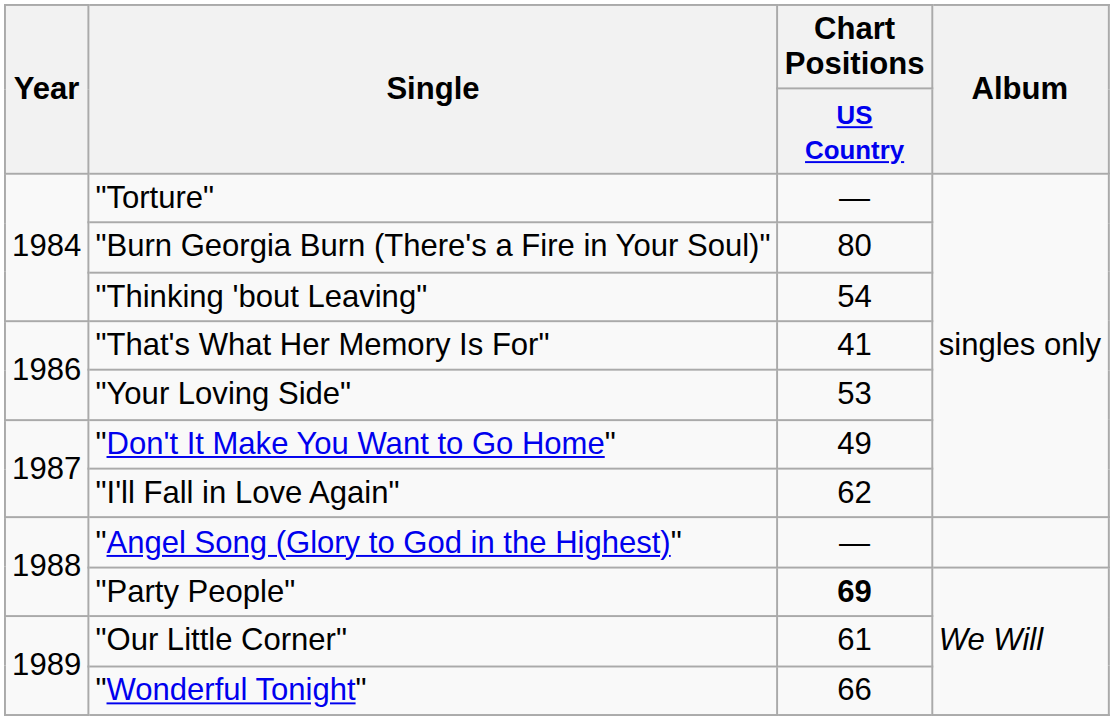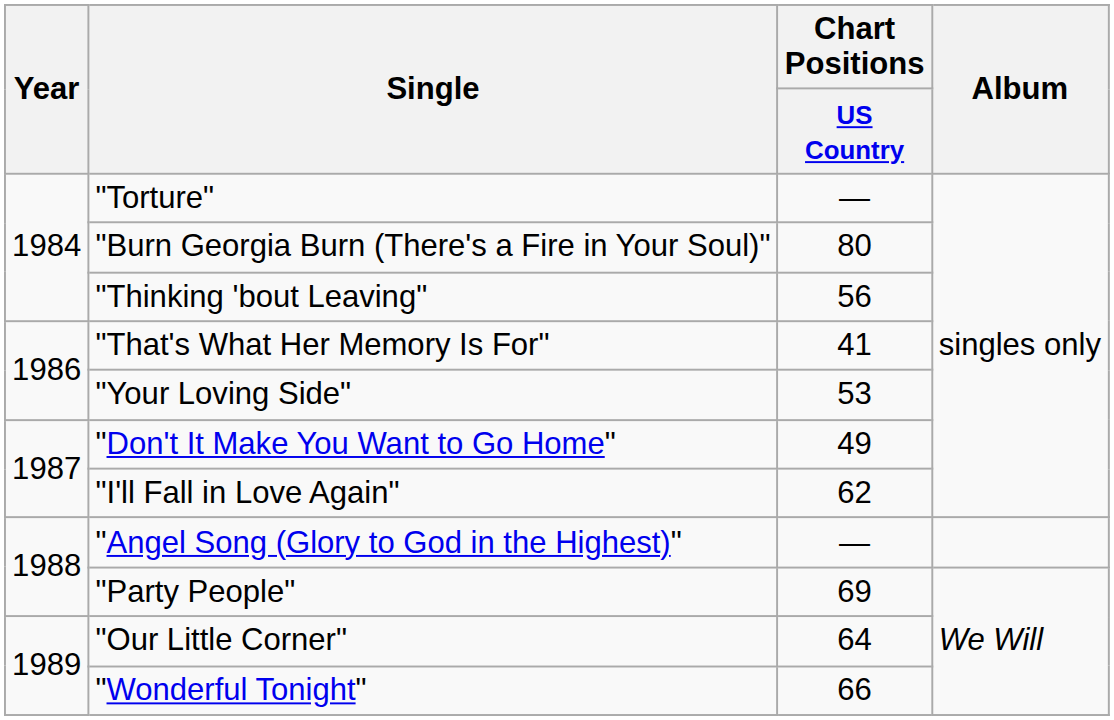"Thinking 'bout Leaving" | Chart Positions / US Country: 54 -> 56
"Party People" | Chart Positions / US Country: bold -> normal
"Our Little Corner" | Chart Positions / US Country: 61 -> 64
